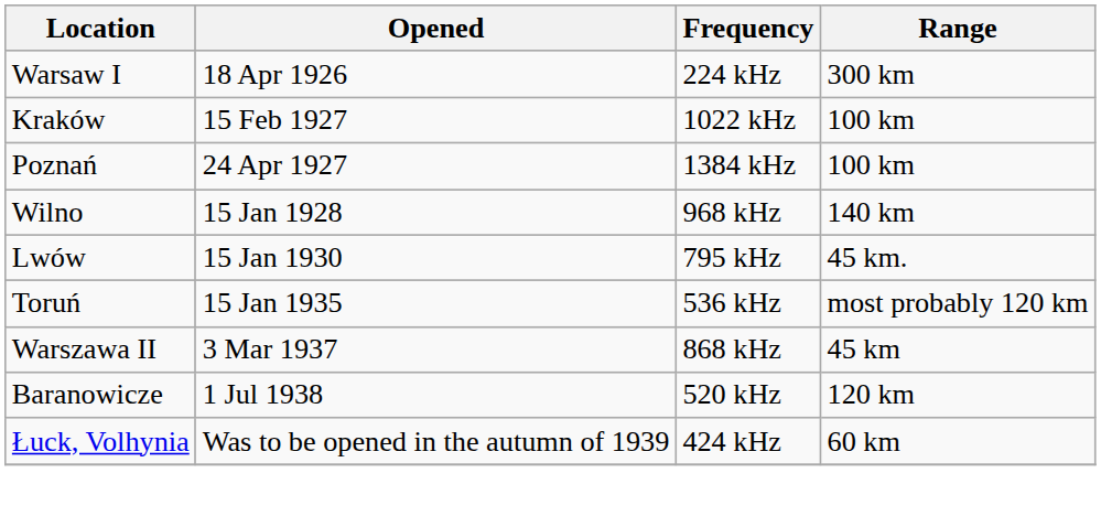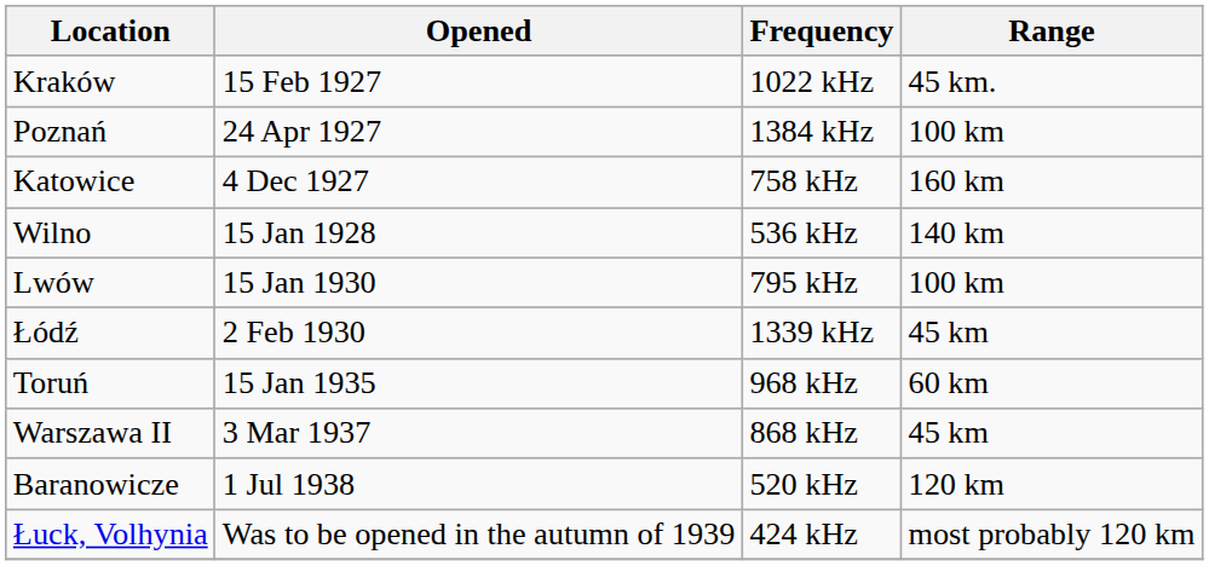- row: Warsaw I | 18 Apr 1926 | 224 kHz | 300 km
Kraków | Range: 100 km -> 45 km.
+ row: Katowice | 4 Dec 1927 | 758 kHz | 160 km
Wilno | Frequency: 968 kHz -> 536 kHz
Lwów | Range: 45 km. -> 100 km
+ row: Łódź | 2 Feb 1930 | 1339 kHz | 45 km
Toruń | Frequency: 536 kHz -> 968 kHz
Toruń | Range: most probably 120 km -> 60 km
Łuck, Volhynia | Range: 60 km -> most probably 120 km
